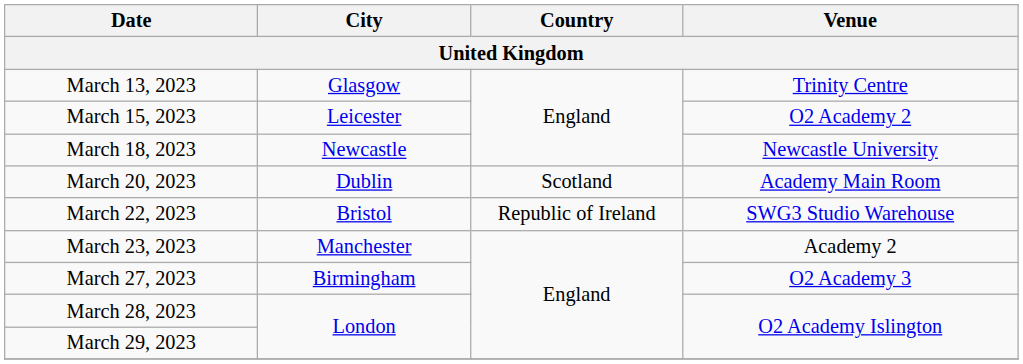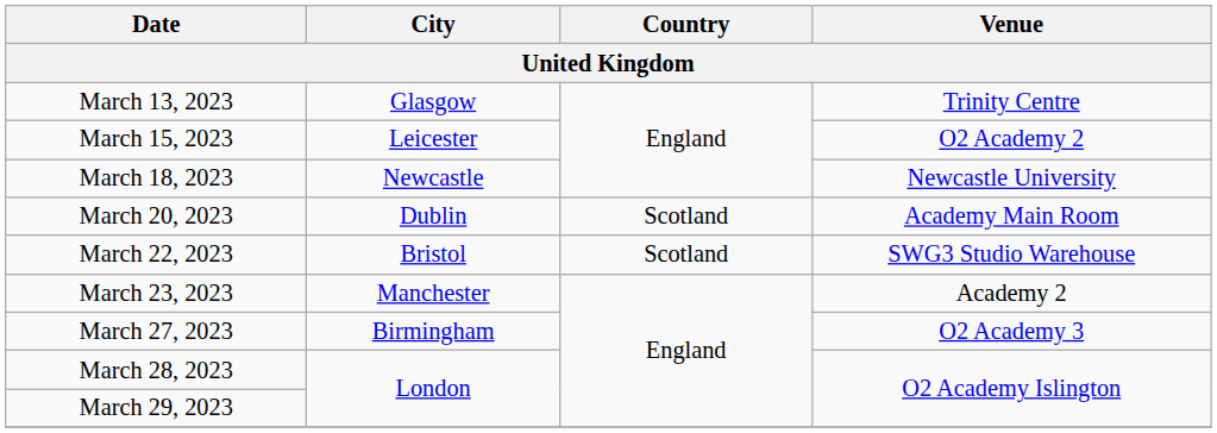March 22, 2023 | Country: Republic of Ireland -> Scotland
